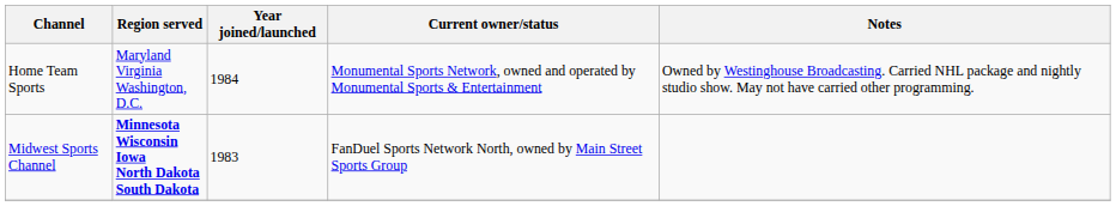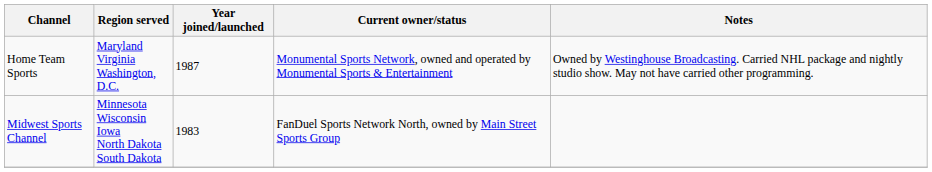Home Team Sports | Year joined/launched: 1984 -> 1987
Midwest Sports Channel | Region served: bold -> normal
